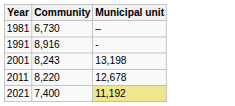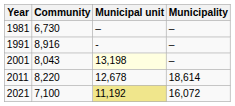+ column: Municipality | – | – | – | 18,614 | 16,072
2001 | Community: 8,243 -> 8,043
2001 | Municipal unit: no background -> lightyellow background
2021 | Community: 7,400 -> 7,100
